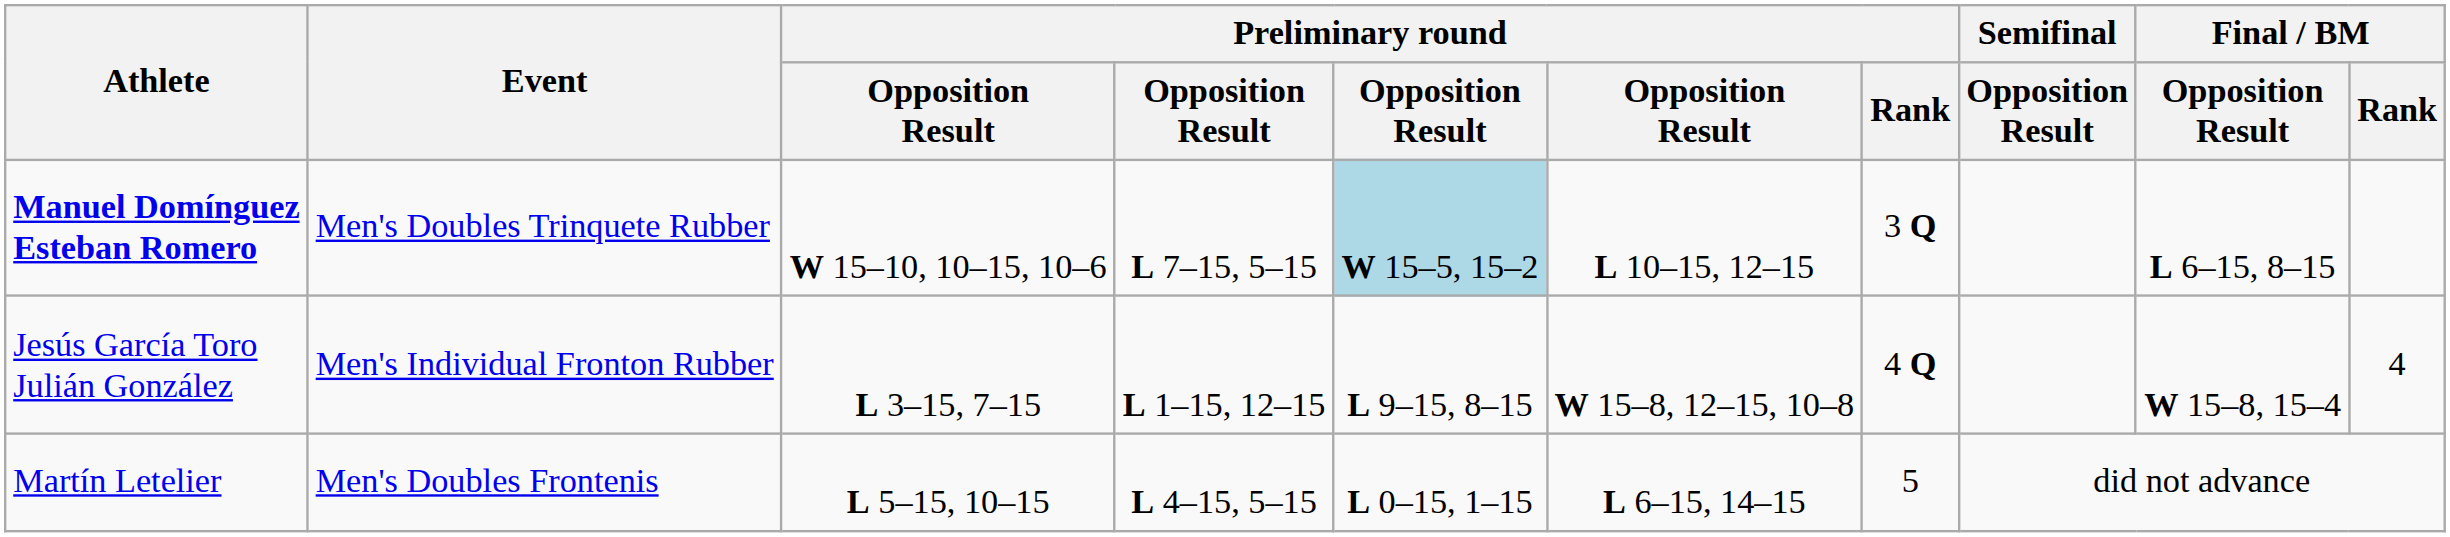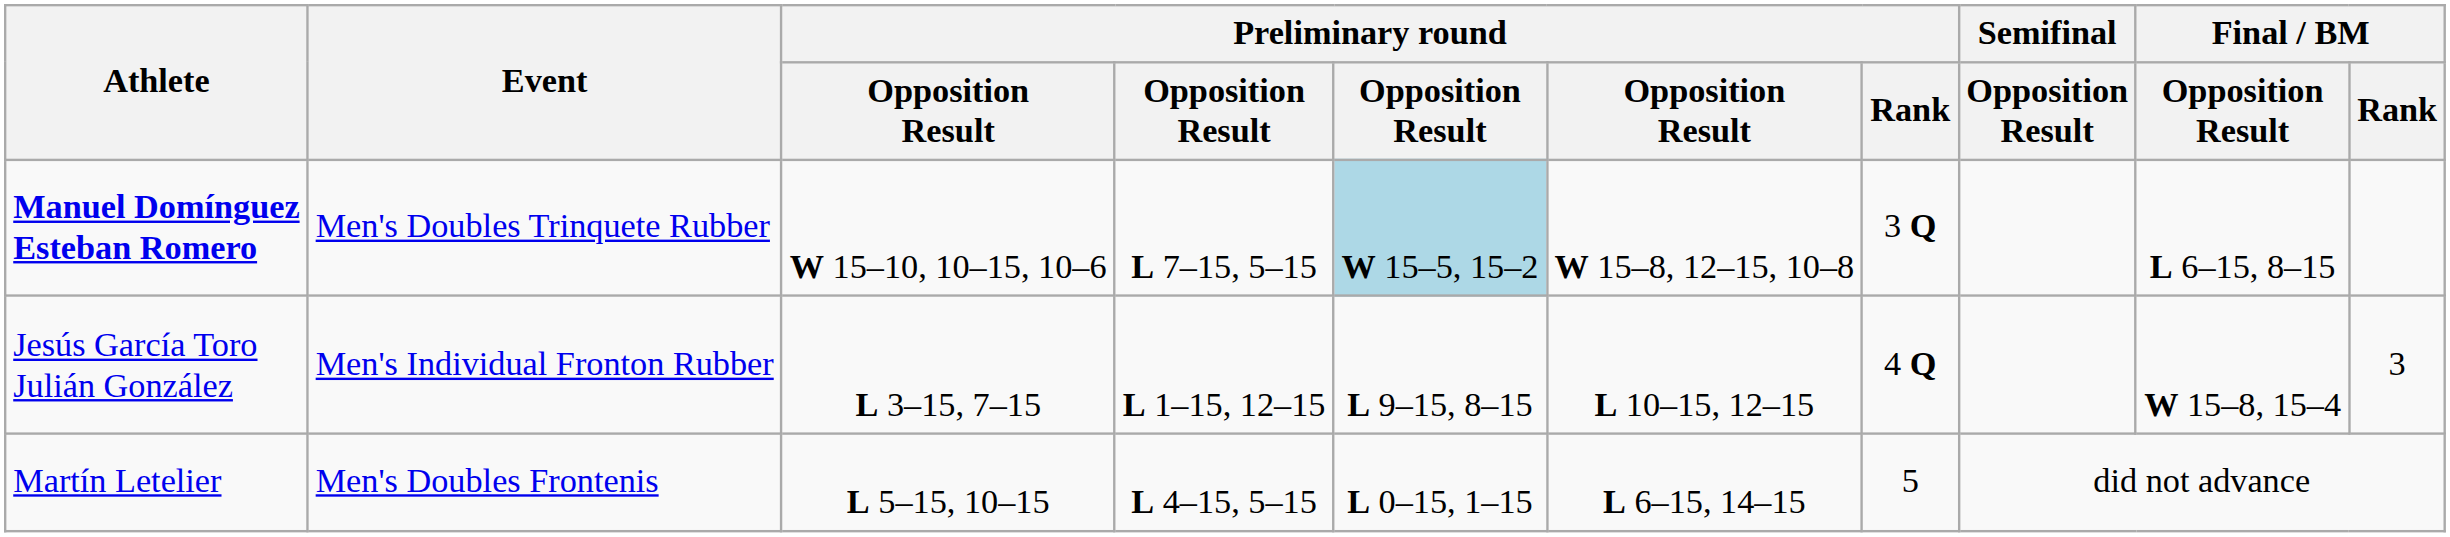Manuel Domínguez Esteban Romero | column 6: L 10–15, 12–15 -> W 15–8, 12–15, 10–8
Jesús García Toro Julián González | column 6: W 15–8, 12–15, 10–8 -> L 10–15, 12–15
Jesús García Toro Julián González | Final / BM / Rank: 4 -> 3
